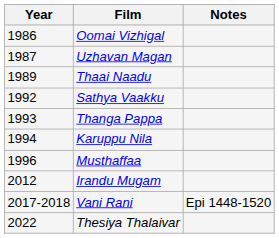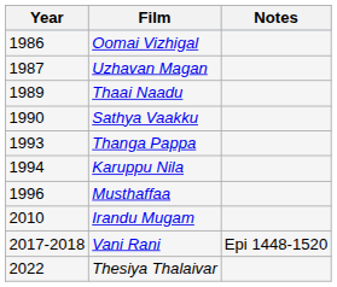Sathya Vaakku | Year: 1992 -> 1990
Irandu Mugam | Year: 2012 -> 2010
